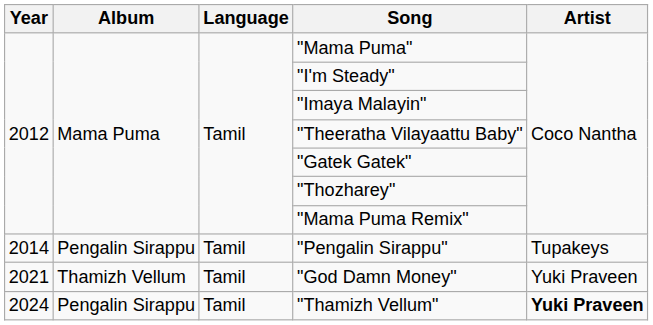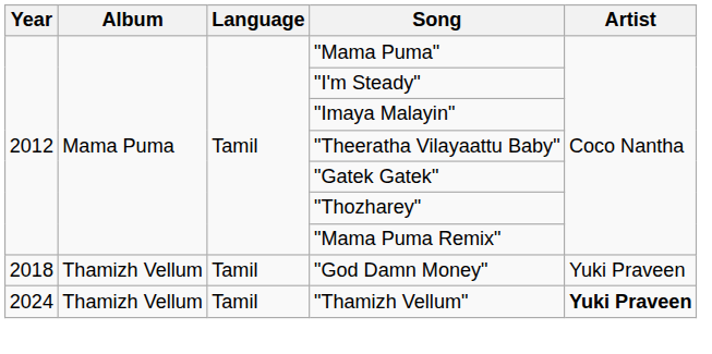- row: 2014 | Pengalin Sirappu | Tamil | "Pengalin Sirappu" | Tupakeys
"God Damn Money" | Year: 2021 -> 2018
"Thamizh Vellum" | Album: Pengalin Sirappu -> Thamizh Vellum
